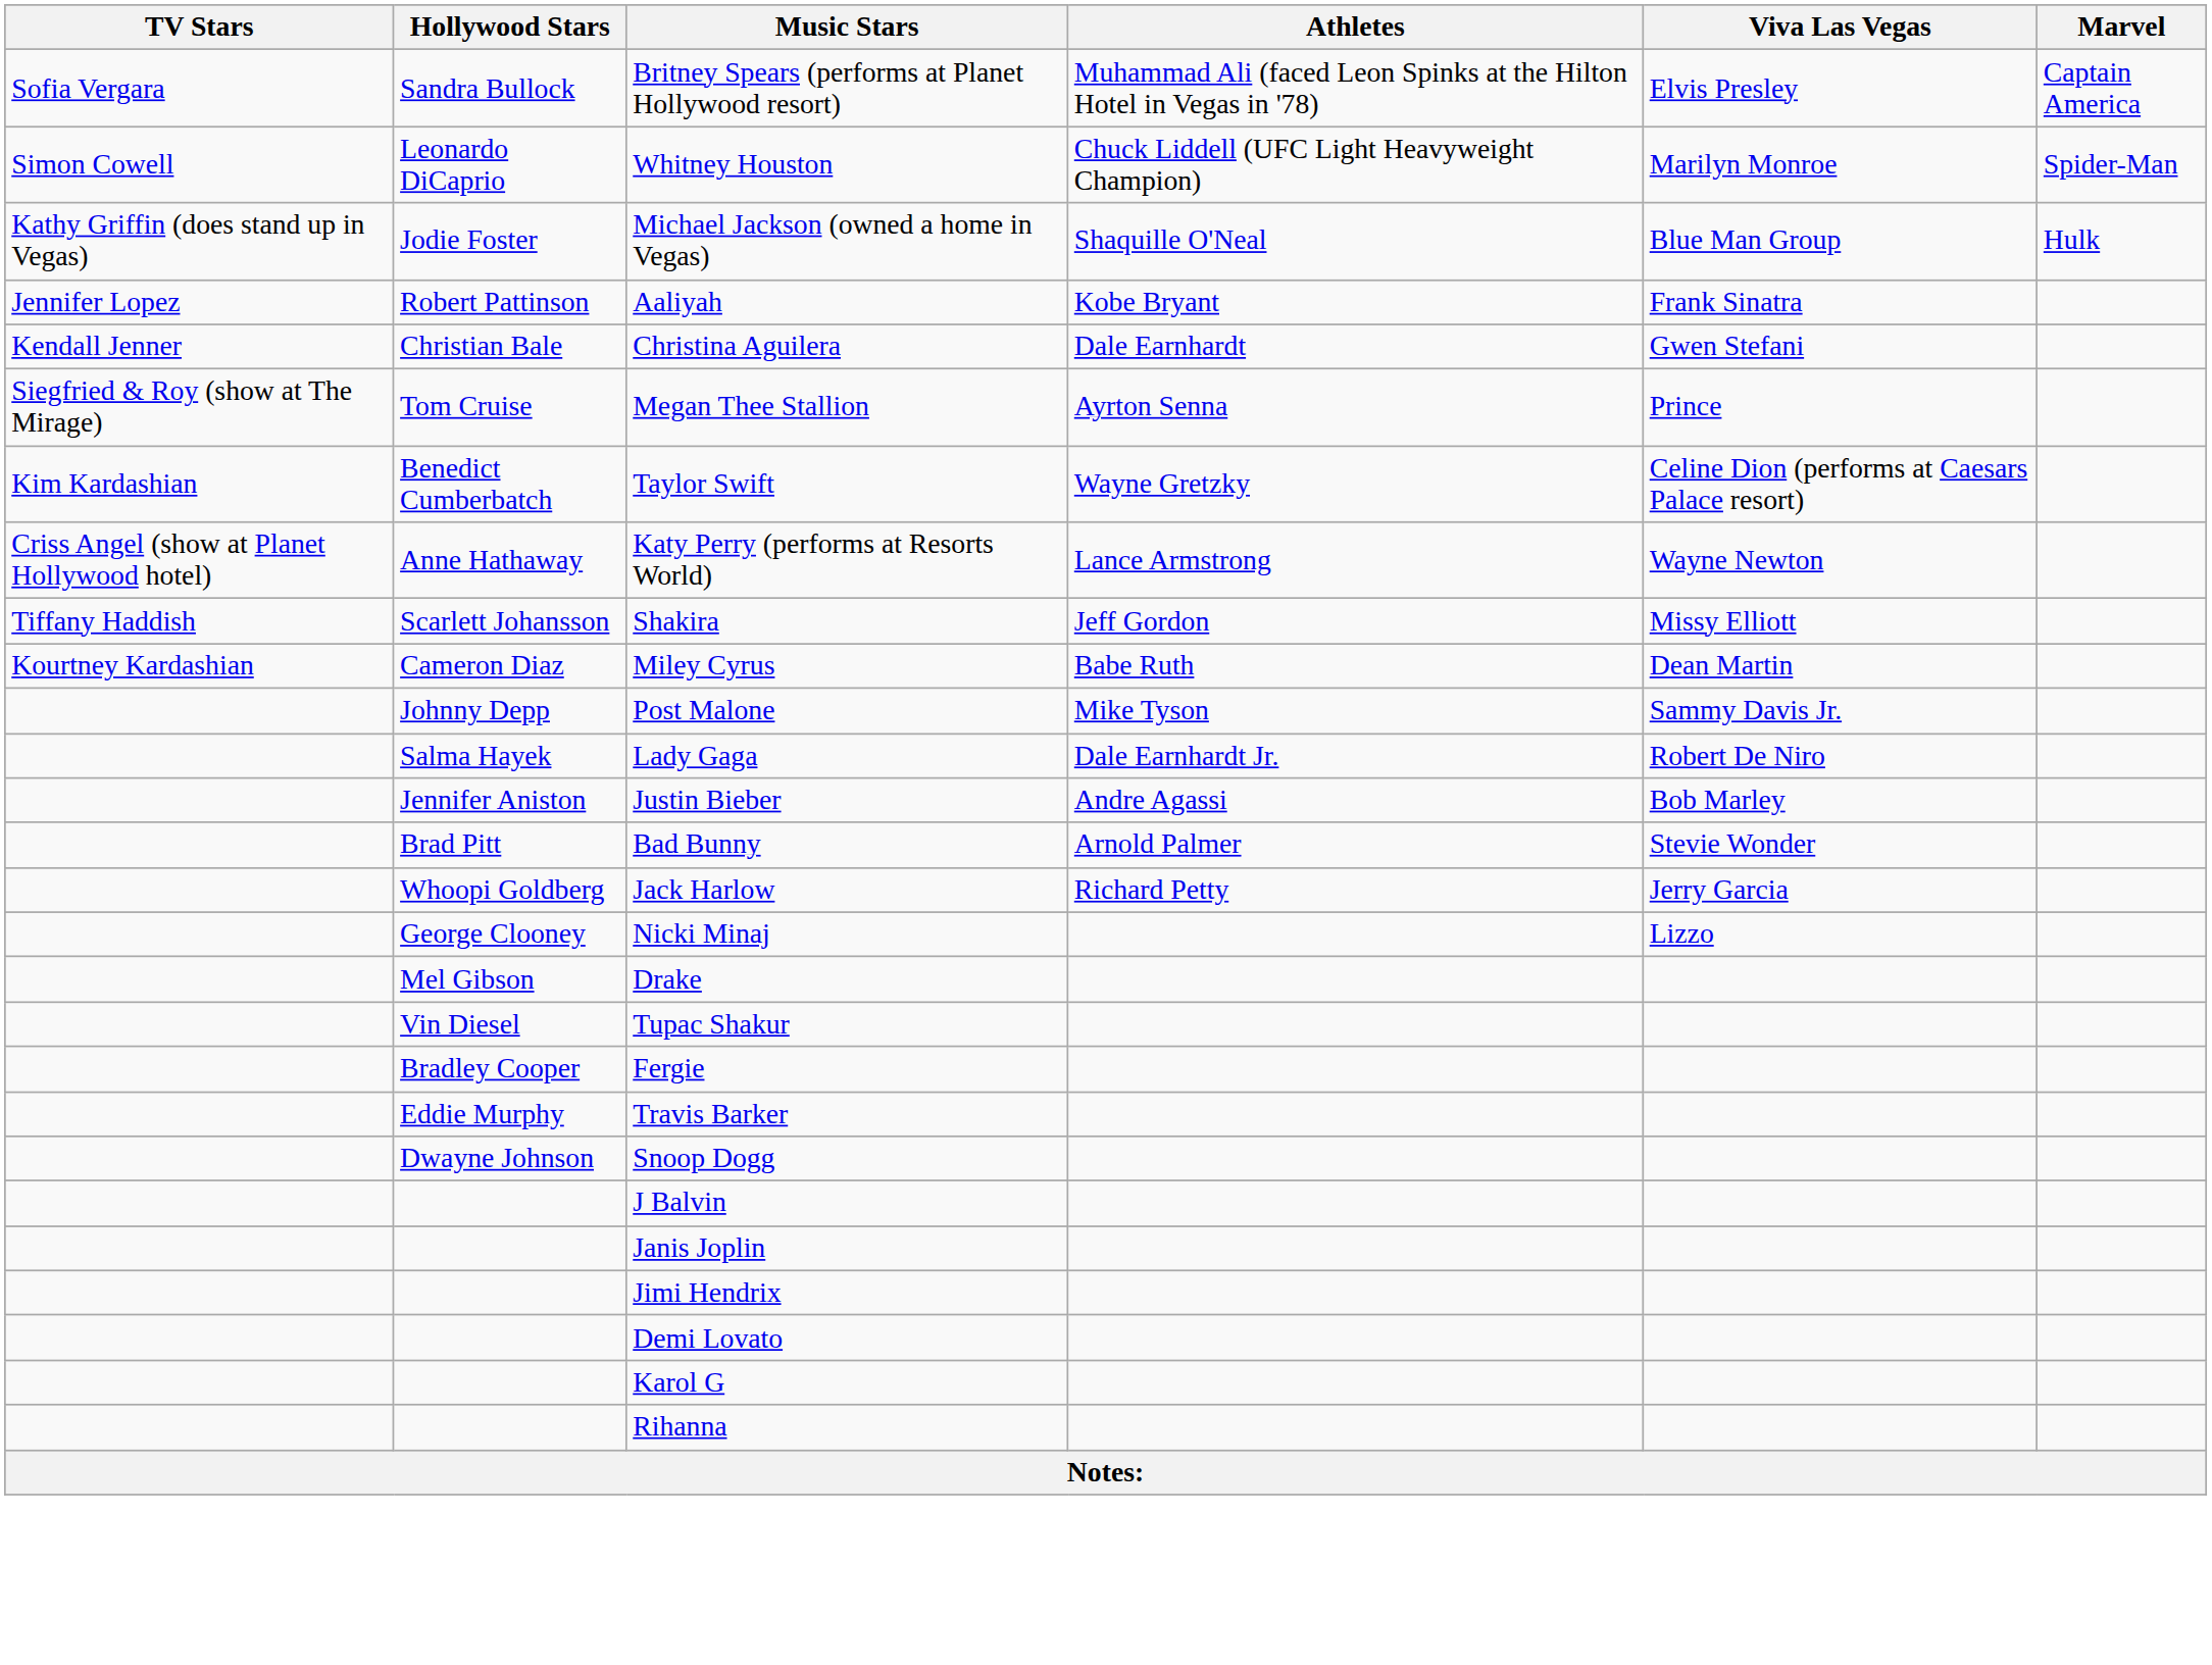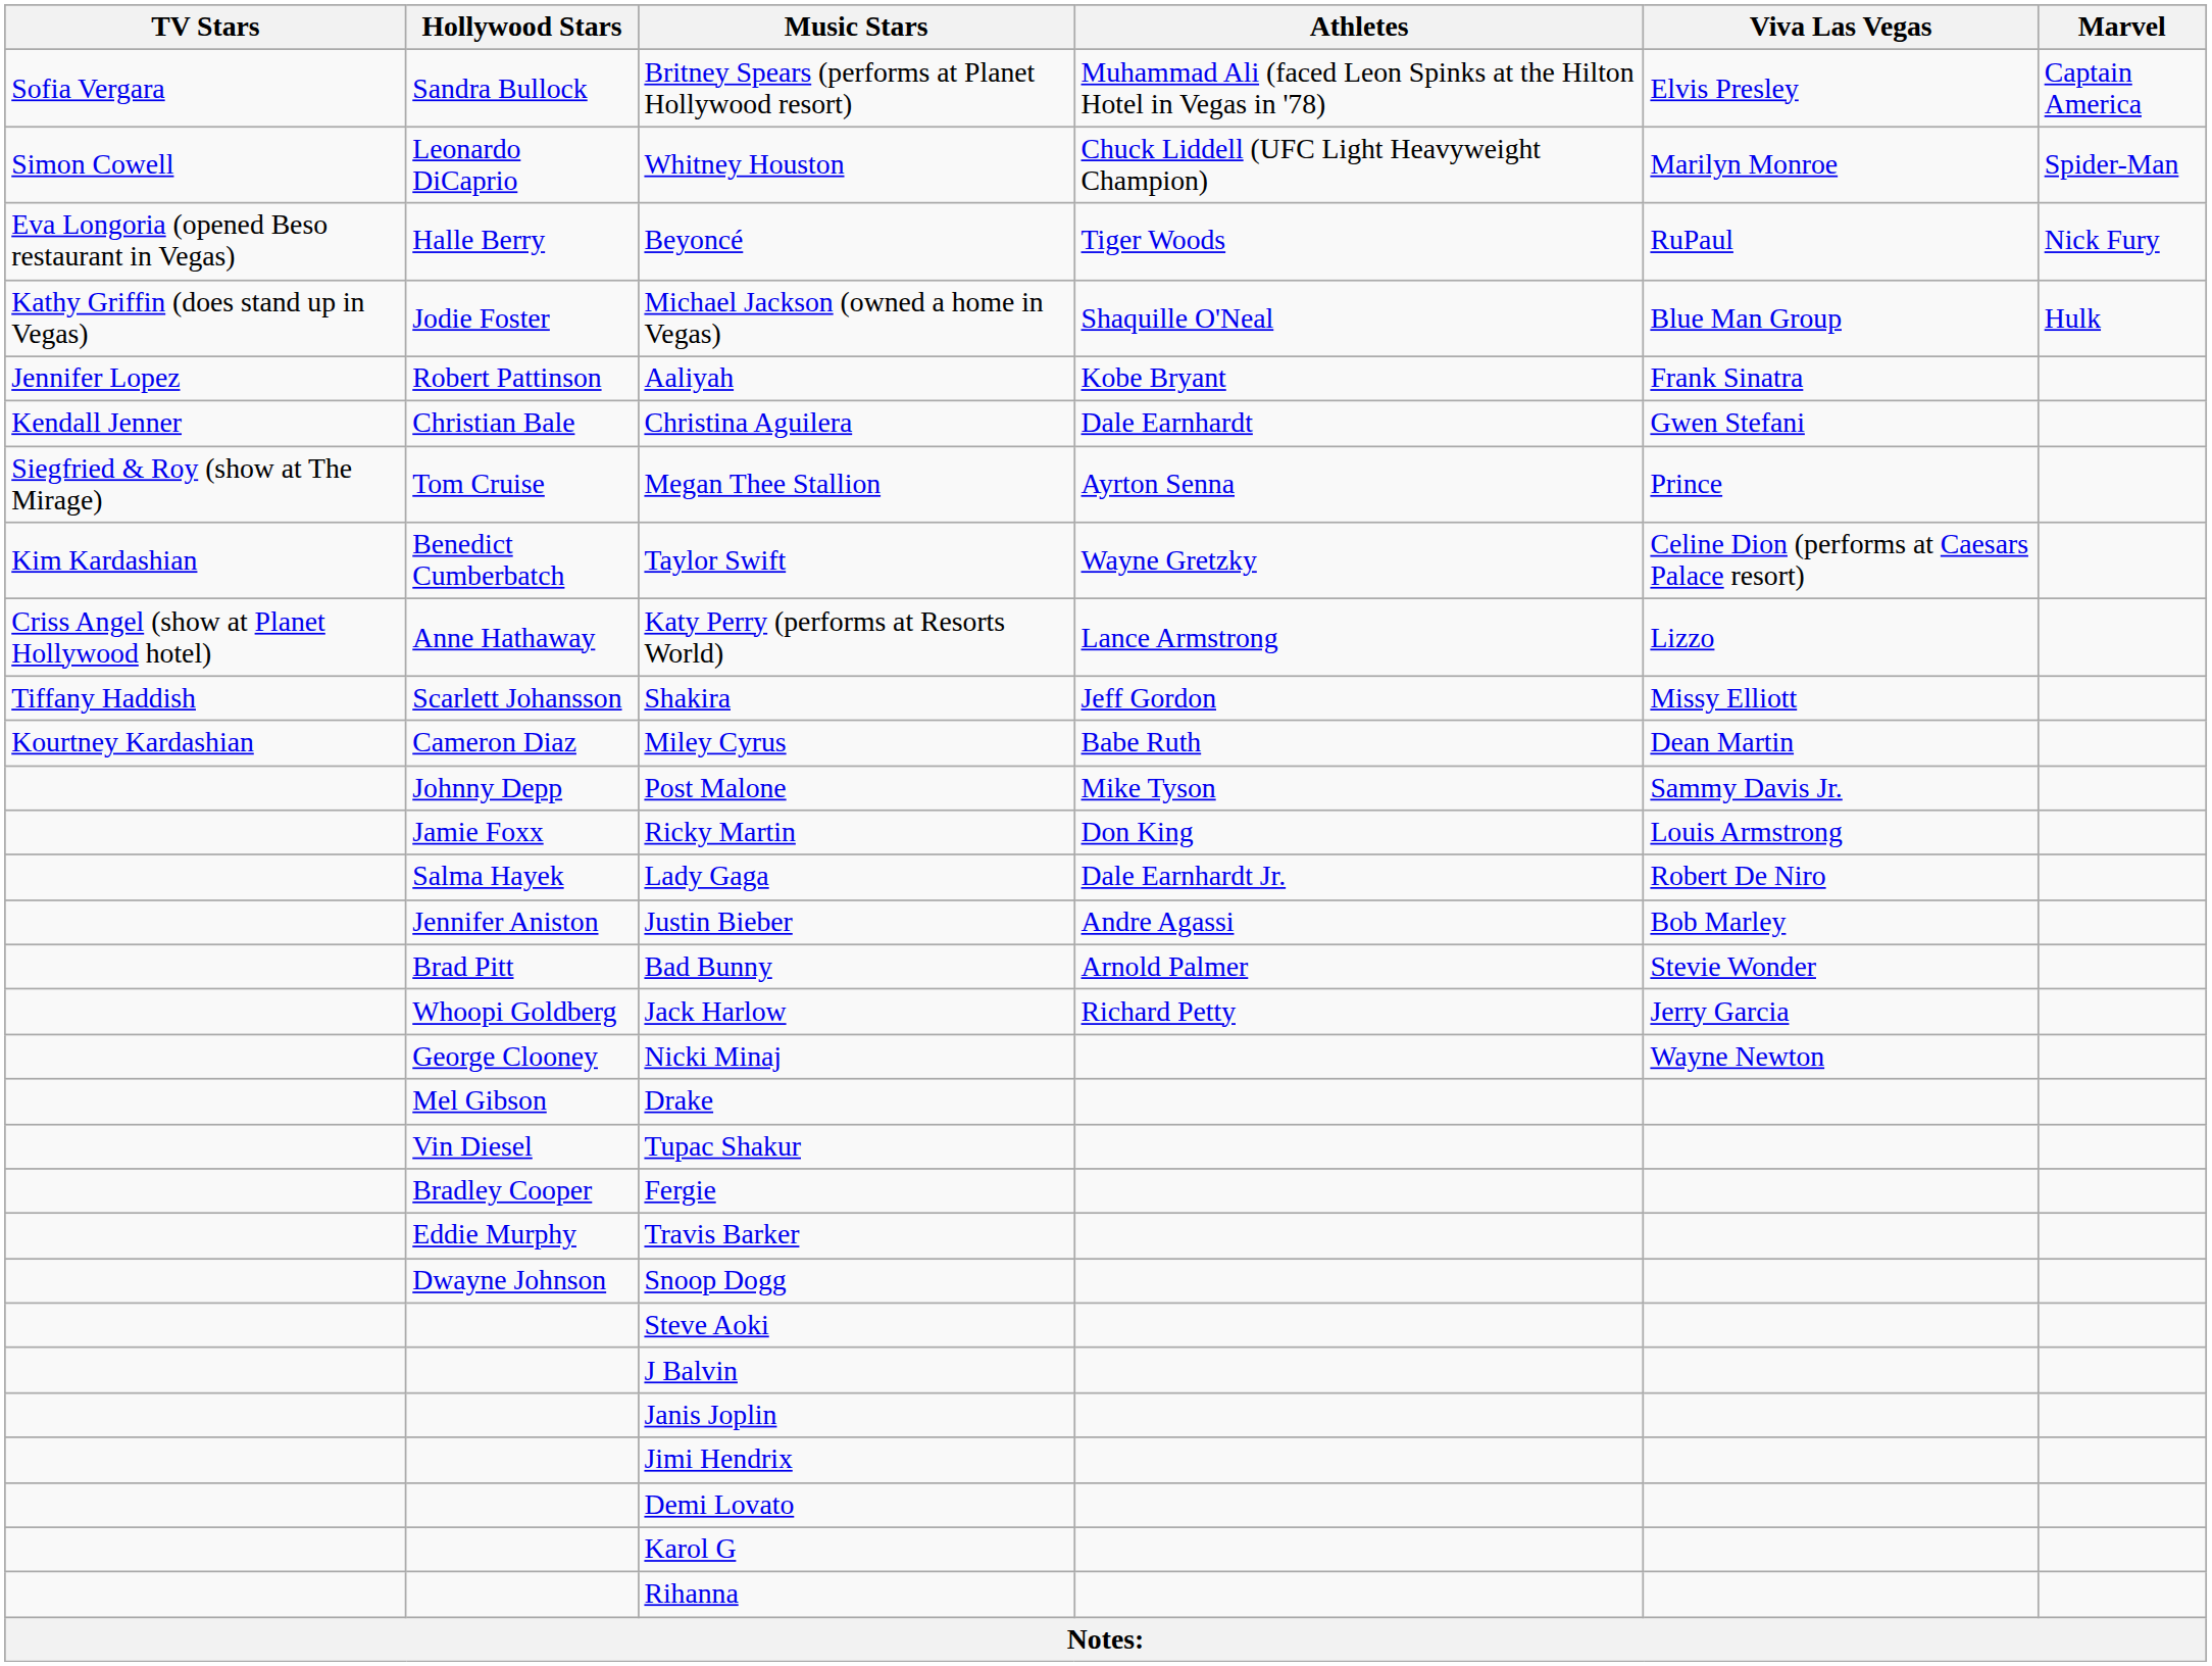+ row: Eva Longoria (opened Beso restaurant in Vegas) | Halle Berry | Beyoncé | Tiger Woods | RuPaul | Nick Fury
Katy Perry (performs at Resorts World) | Viva Las Vegas: Wayne Newton -> Lizzo
+ row: Jamie Foxx | Ricky Martin | Don King | Louis Armstrong
Nicki Minaj | Viva Las Vegas: Lizzo -> Wayne Newton
+ row: Steve Aoki
